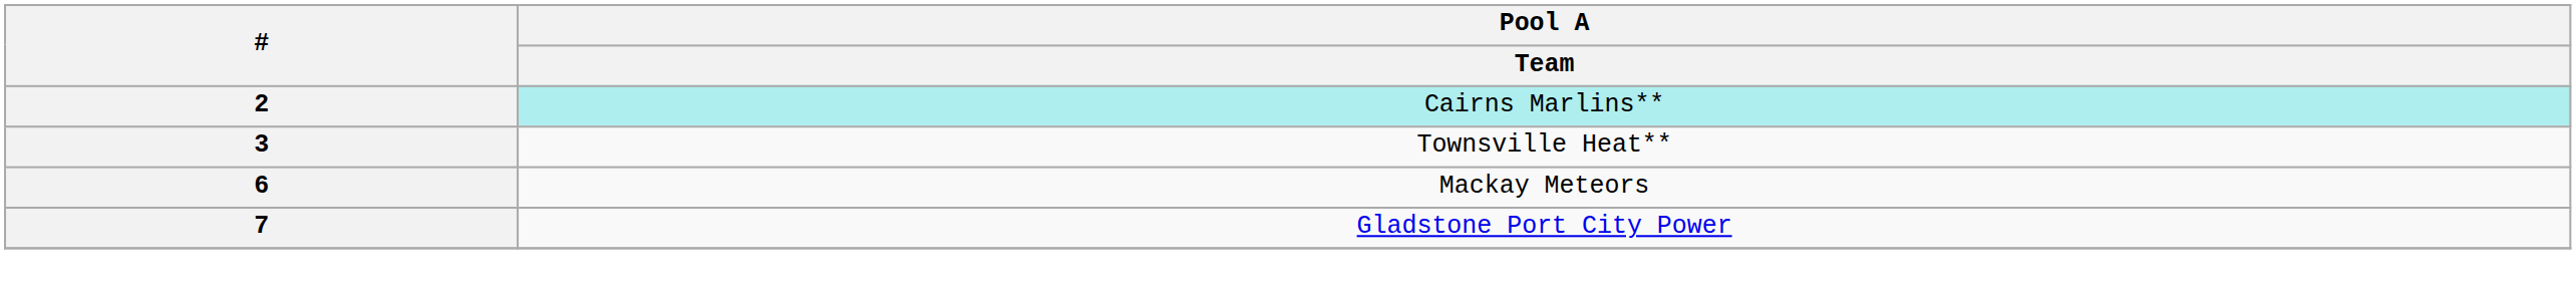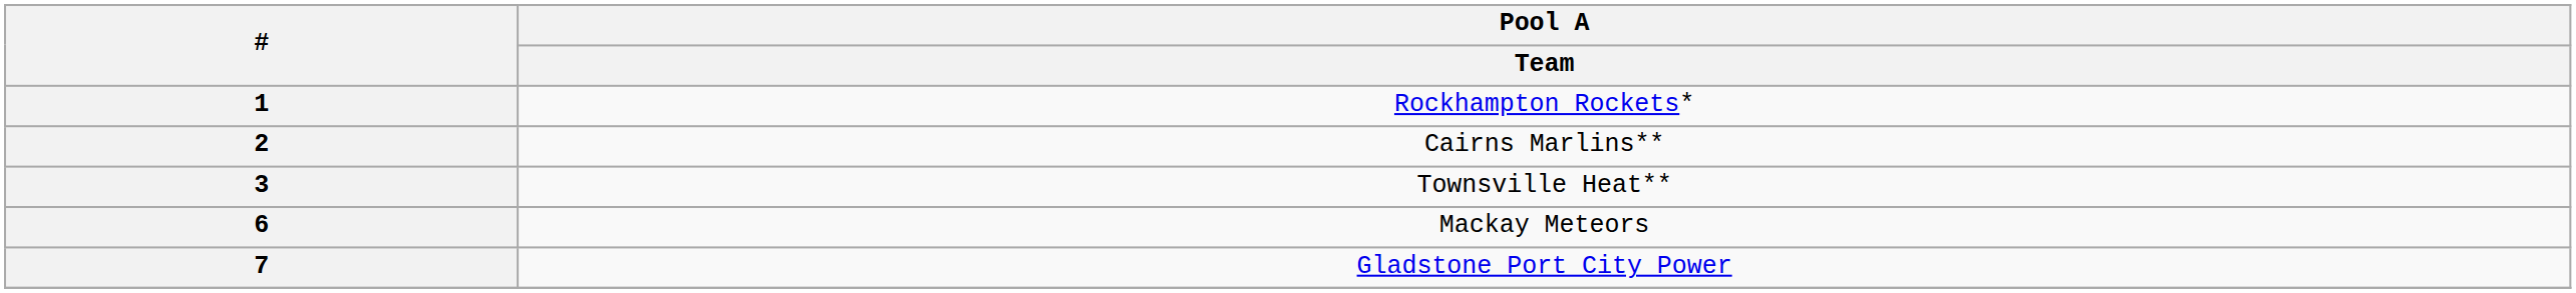+ row: 1 | Rockhampton Rockets*
2 | Pool A / Team: paleturquoise background -> no background
